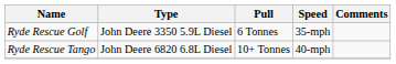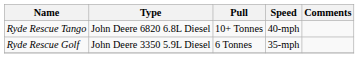rows swapped: Ryde Rescue Tango <-> Ryde Rescue Golf
